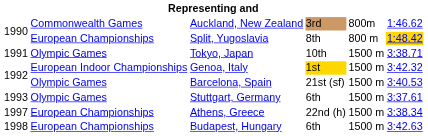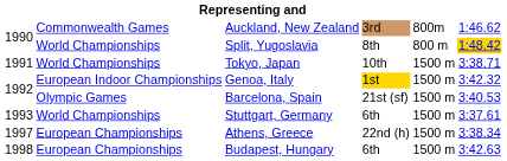Split, Yugoslavia | column 2: European Championships -> World Championships
Tokyo, Japan | column 2: Olympic Games -> World Championships
Stuttgart, Germany | column 2: Olympic Games -> World Championships
